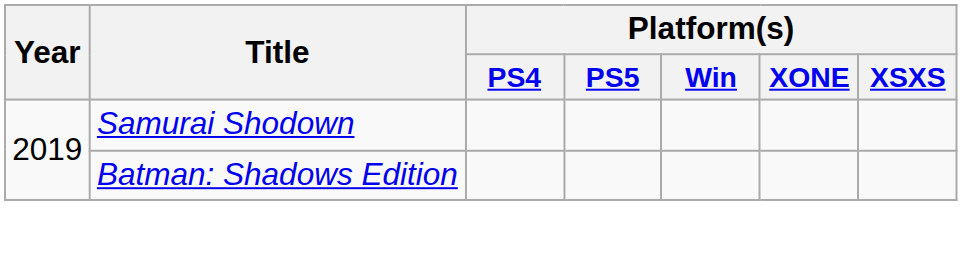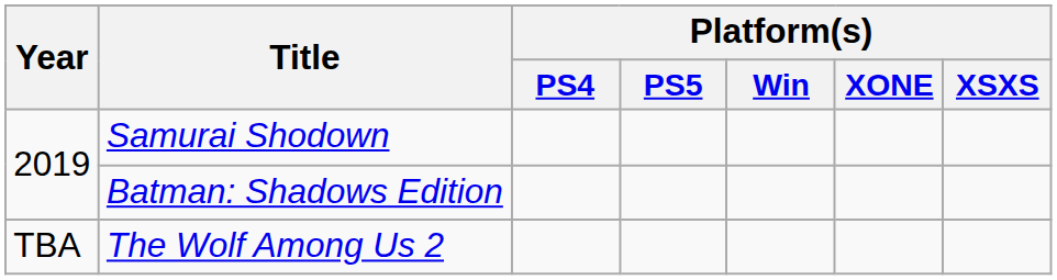+ row: TBA | The Wolf Among Us 2
